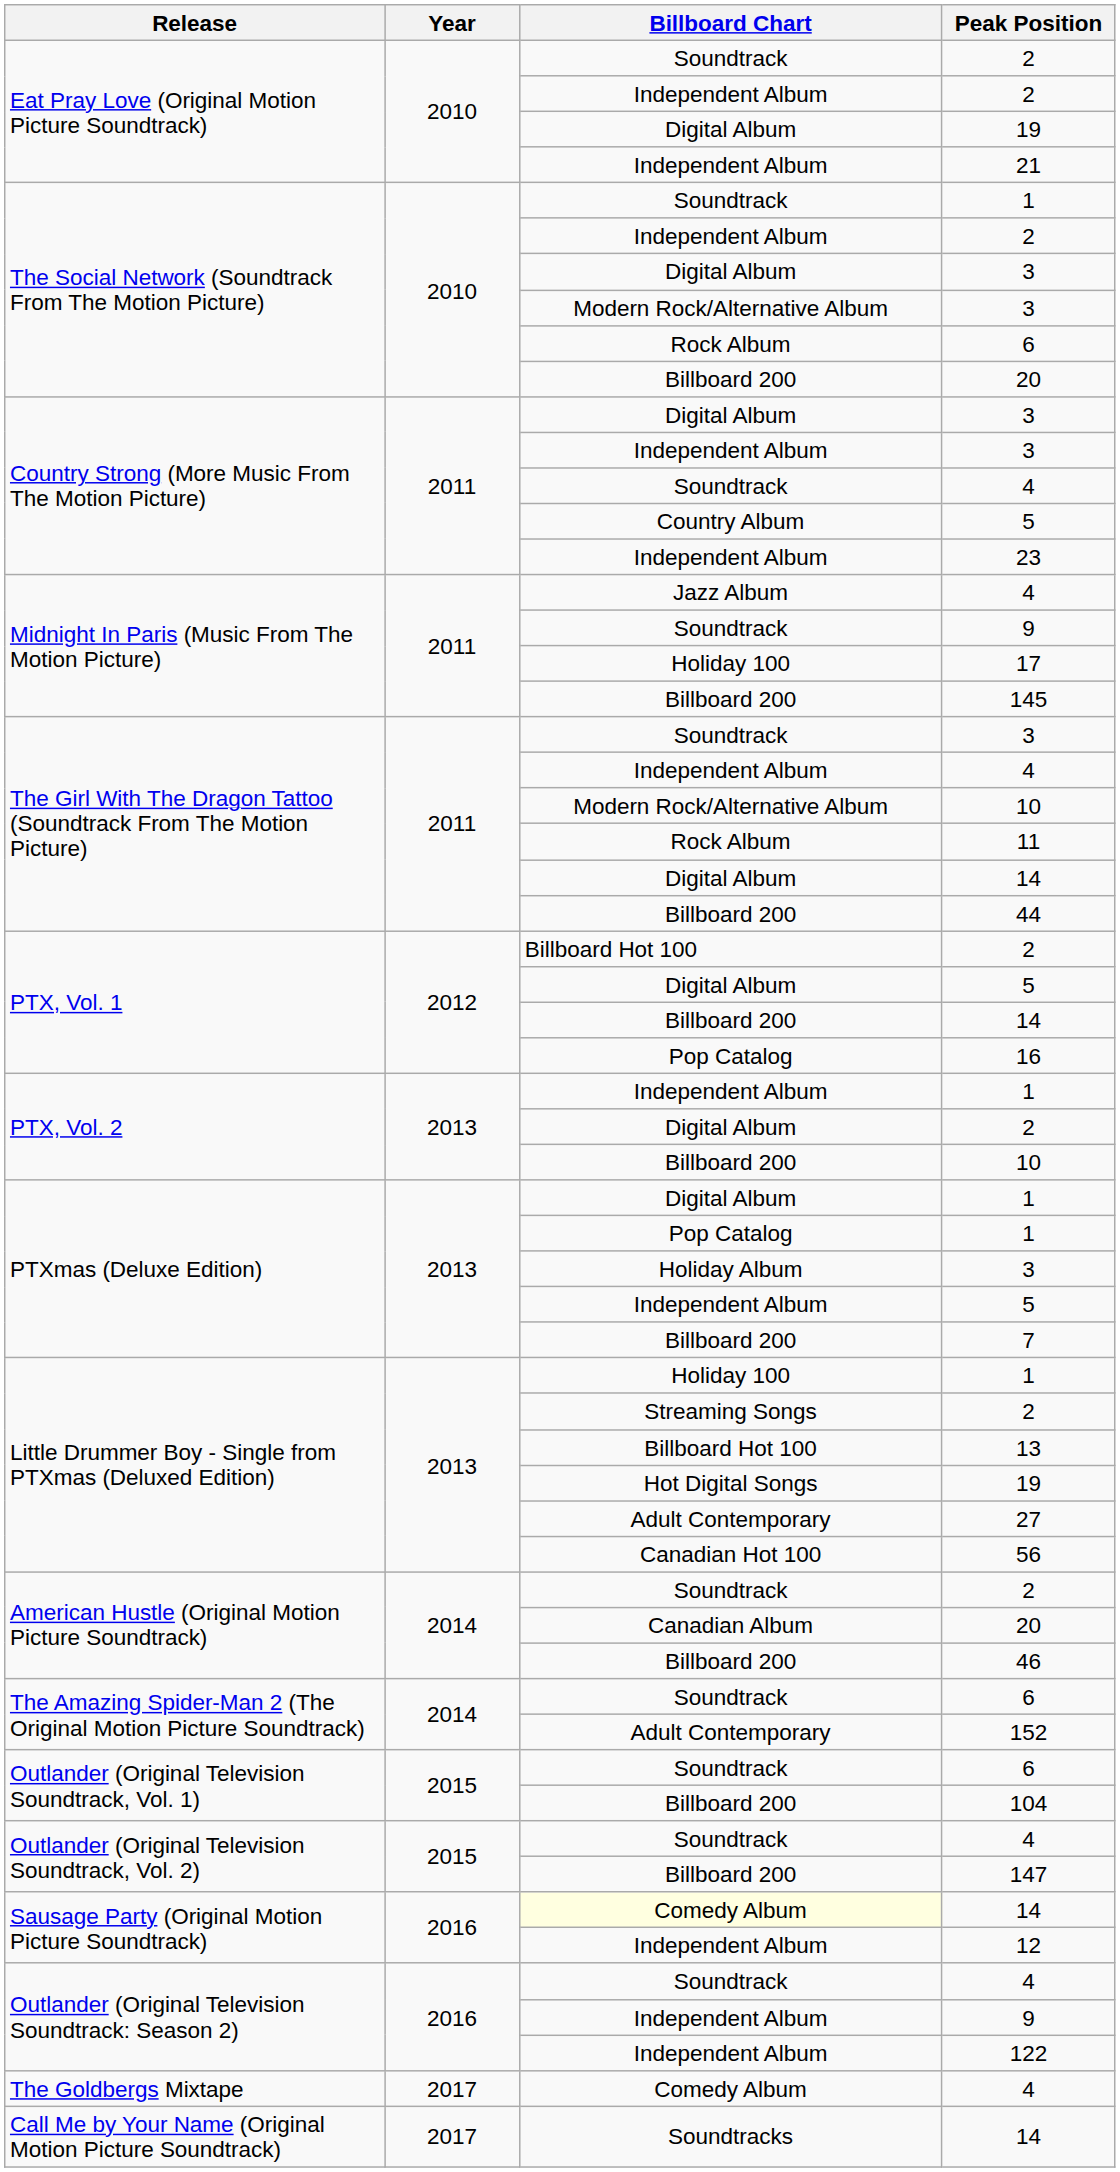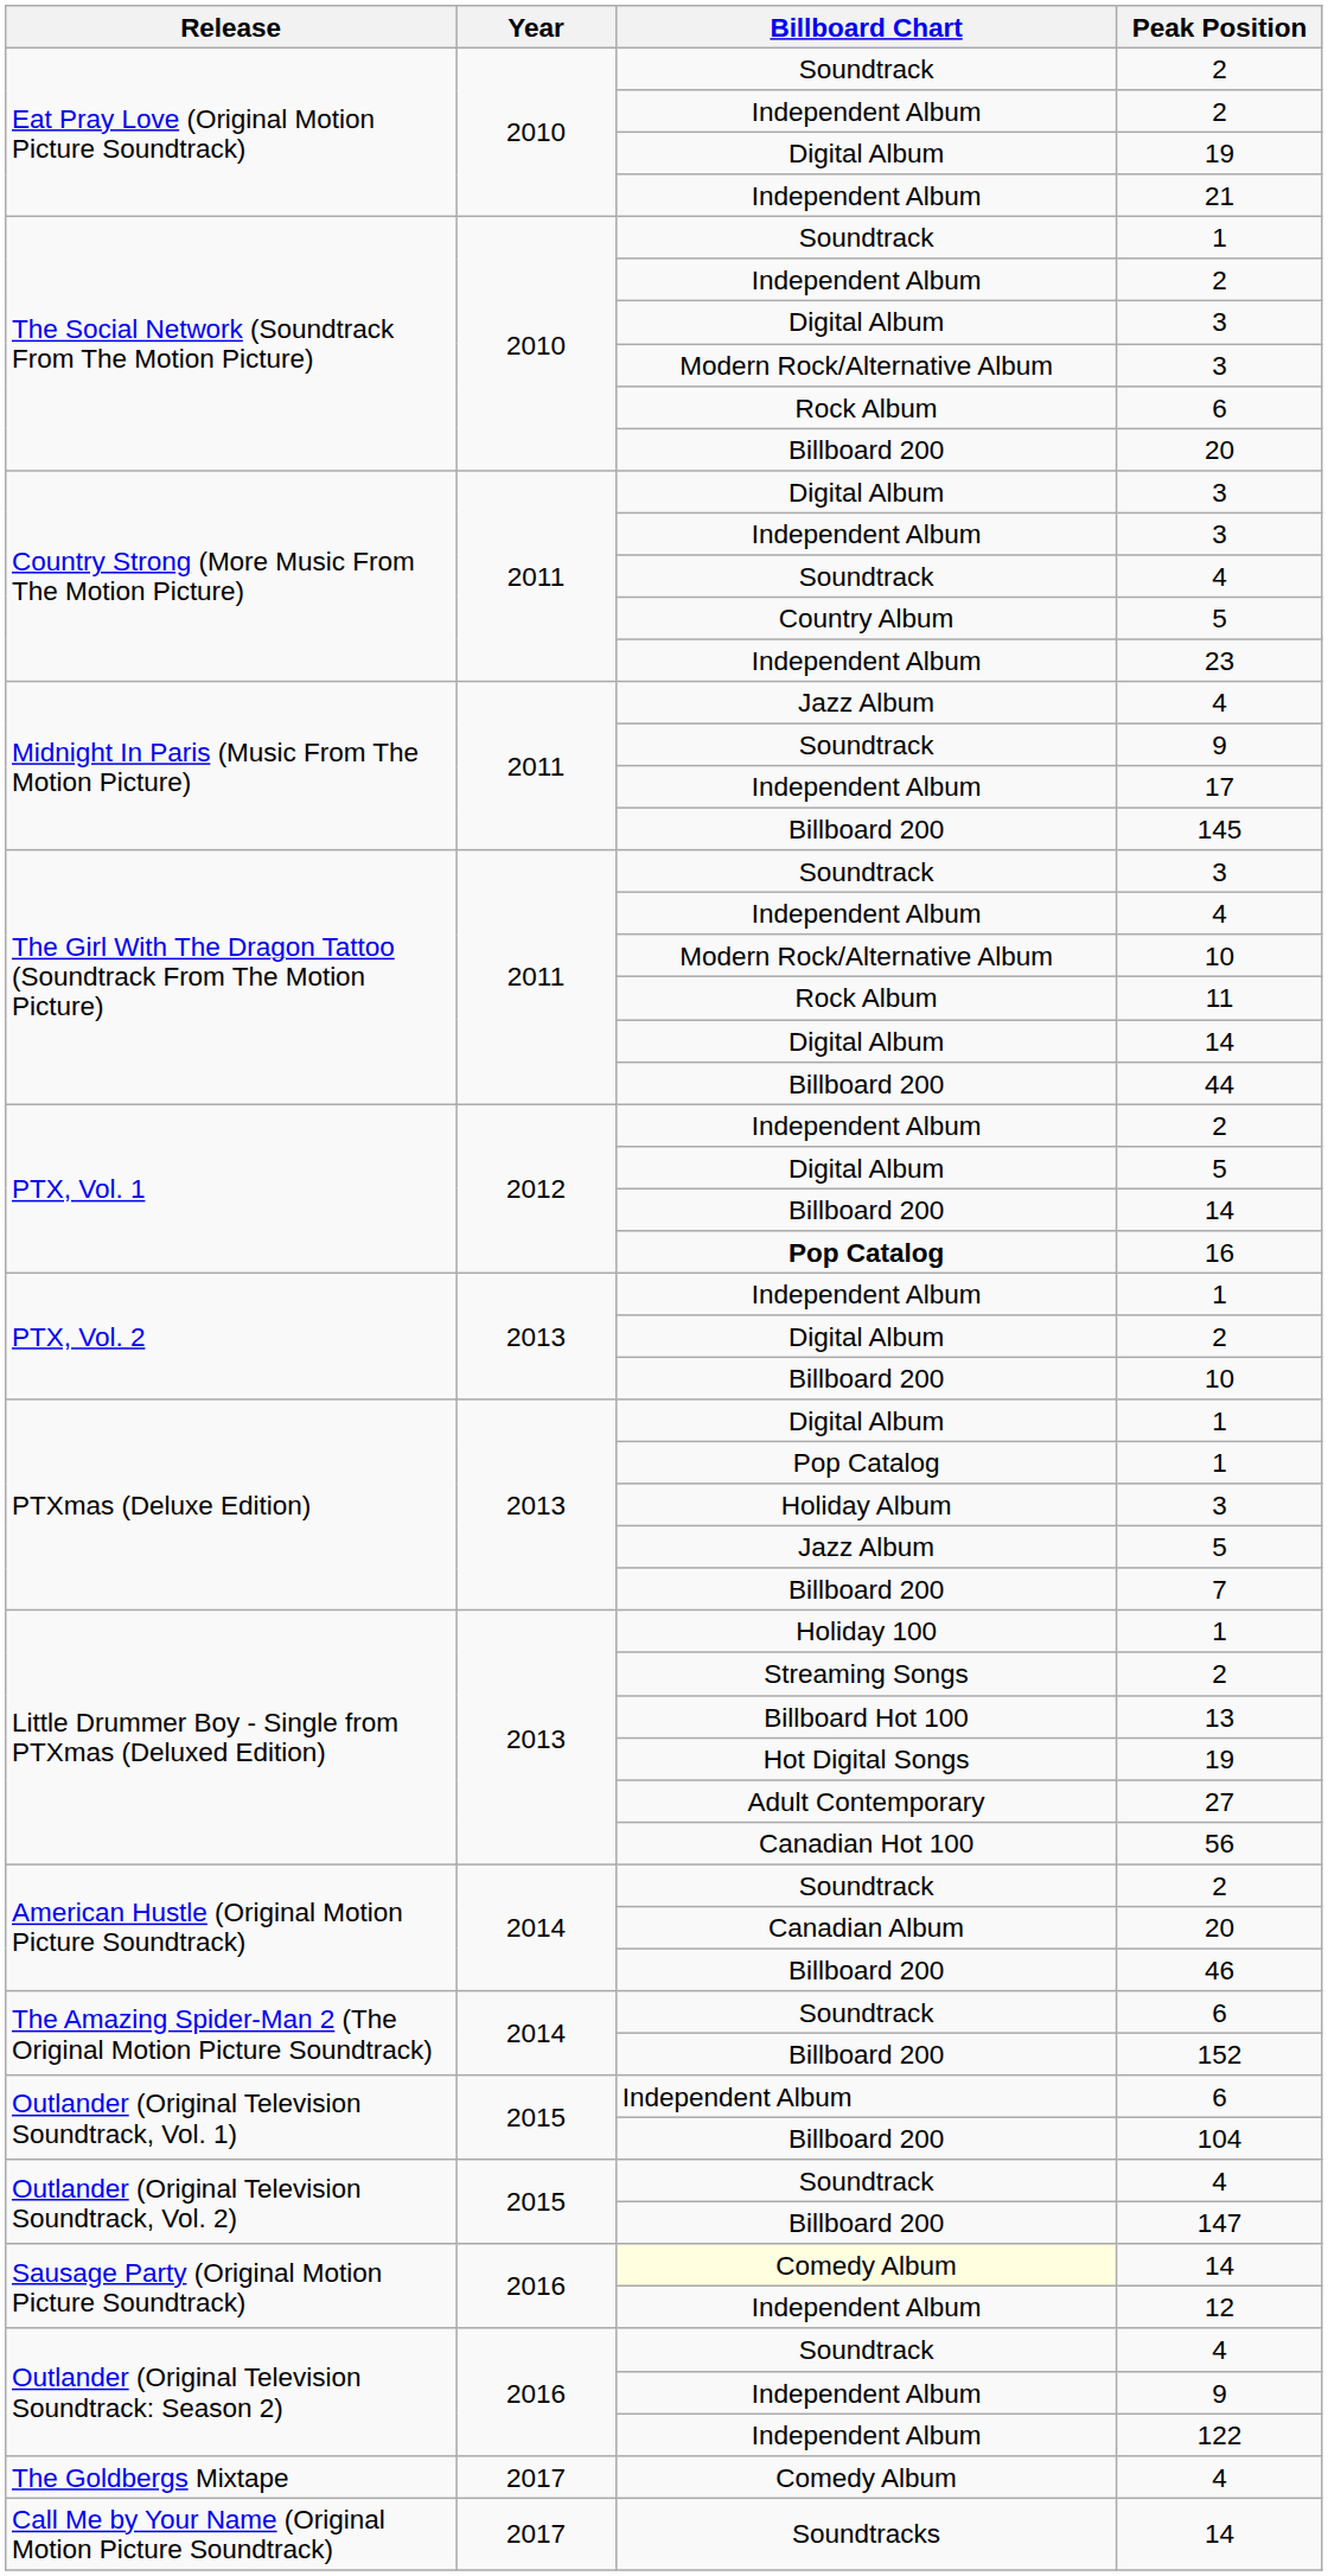17 | Billboard Chart: Holiday 100 -> Independent Album
PTX, Vol. 1 / 2 | Billboard Chart: Billboard Hot 100 -> Independent Album
16 | Billboard Chart: normal -> bold
PTXmas (Deluxe Edition) / 5 | Billboard Chart: Independent Album -> Jazz Album
152 | Billboard Chart: Adult Contemporary -> Billboard 200
Outlander (Original Television Soundtrack, Vol. 1) / 6 | Billboard Chart: Soundtrack -> Independent Album
